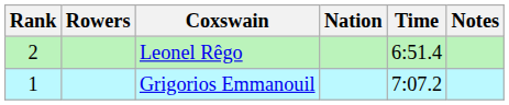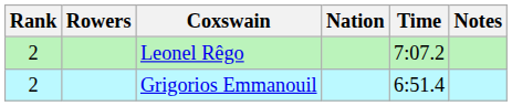Leonel Rêgo | Time: 6:51.4 -> 7:07.2
Grigorios Emmanouil | Rank: 1 -> 2
Grigorios Emmanouil | Time: 7:07.2 -> 6:51.4
